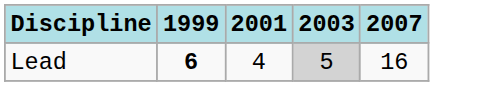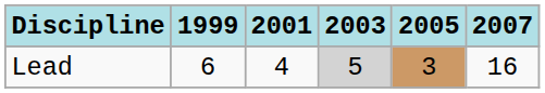+ column: 2005 | 3
Lead | 1999: bold -> normal
